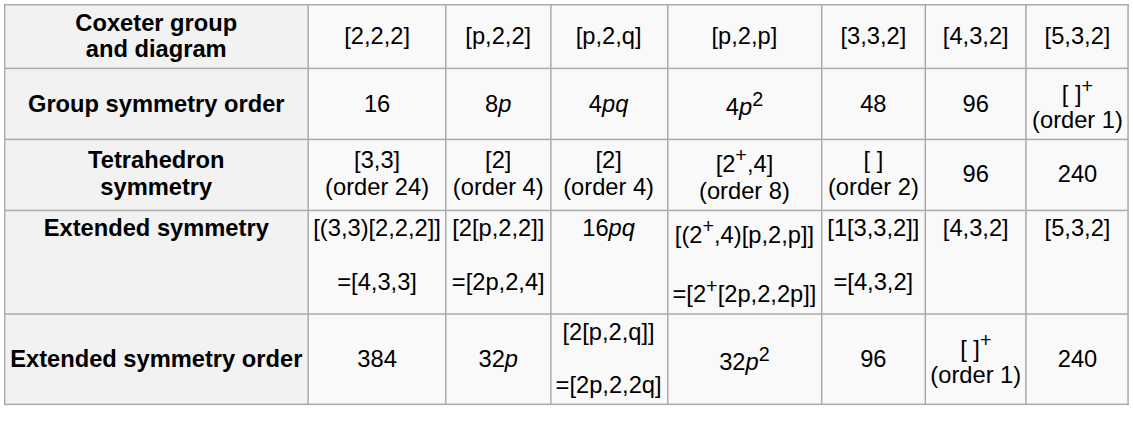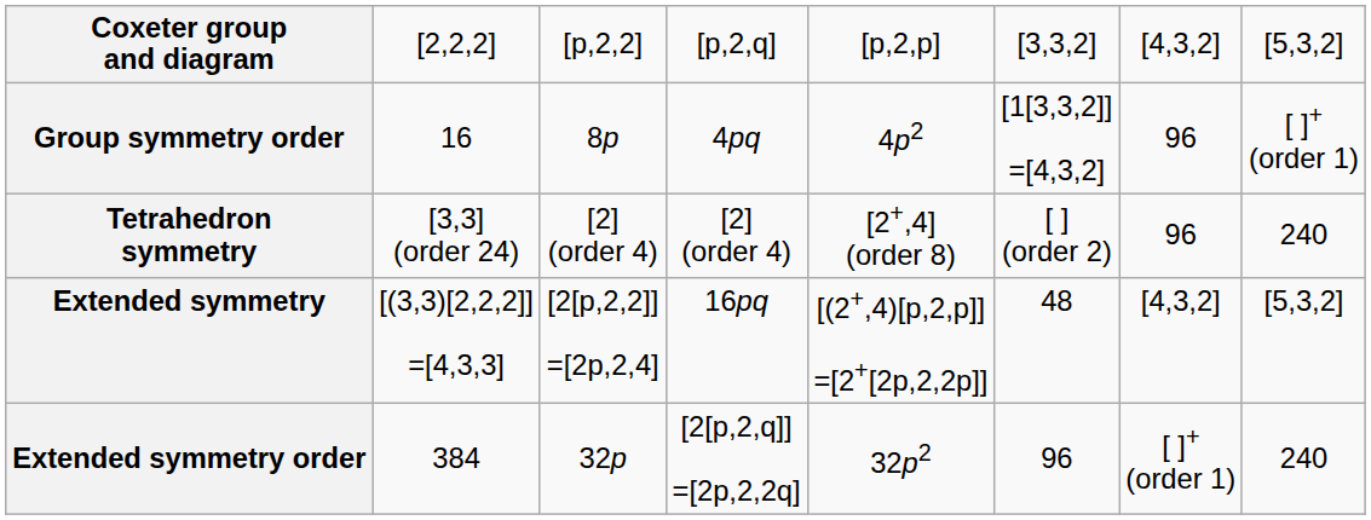Group symmetry order | column 6: 48 -> [1[3,3,2]] =[4,3,2]
Extended symmetry | column 6: [1[3,3,2]] =[4,3,2] -> 48
